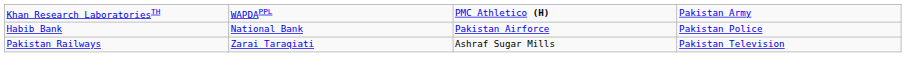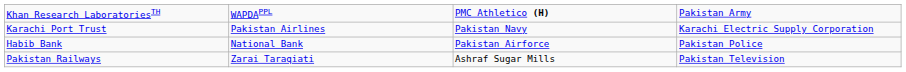+ row: Karachi Port Trust | Pakistan Airlines | Pakistan Navy | Karachi Electric Supply Corporation
